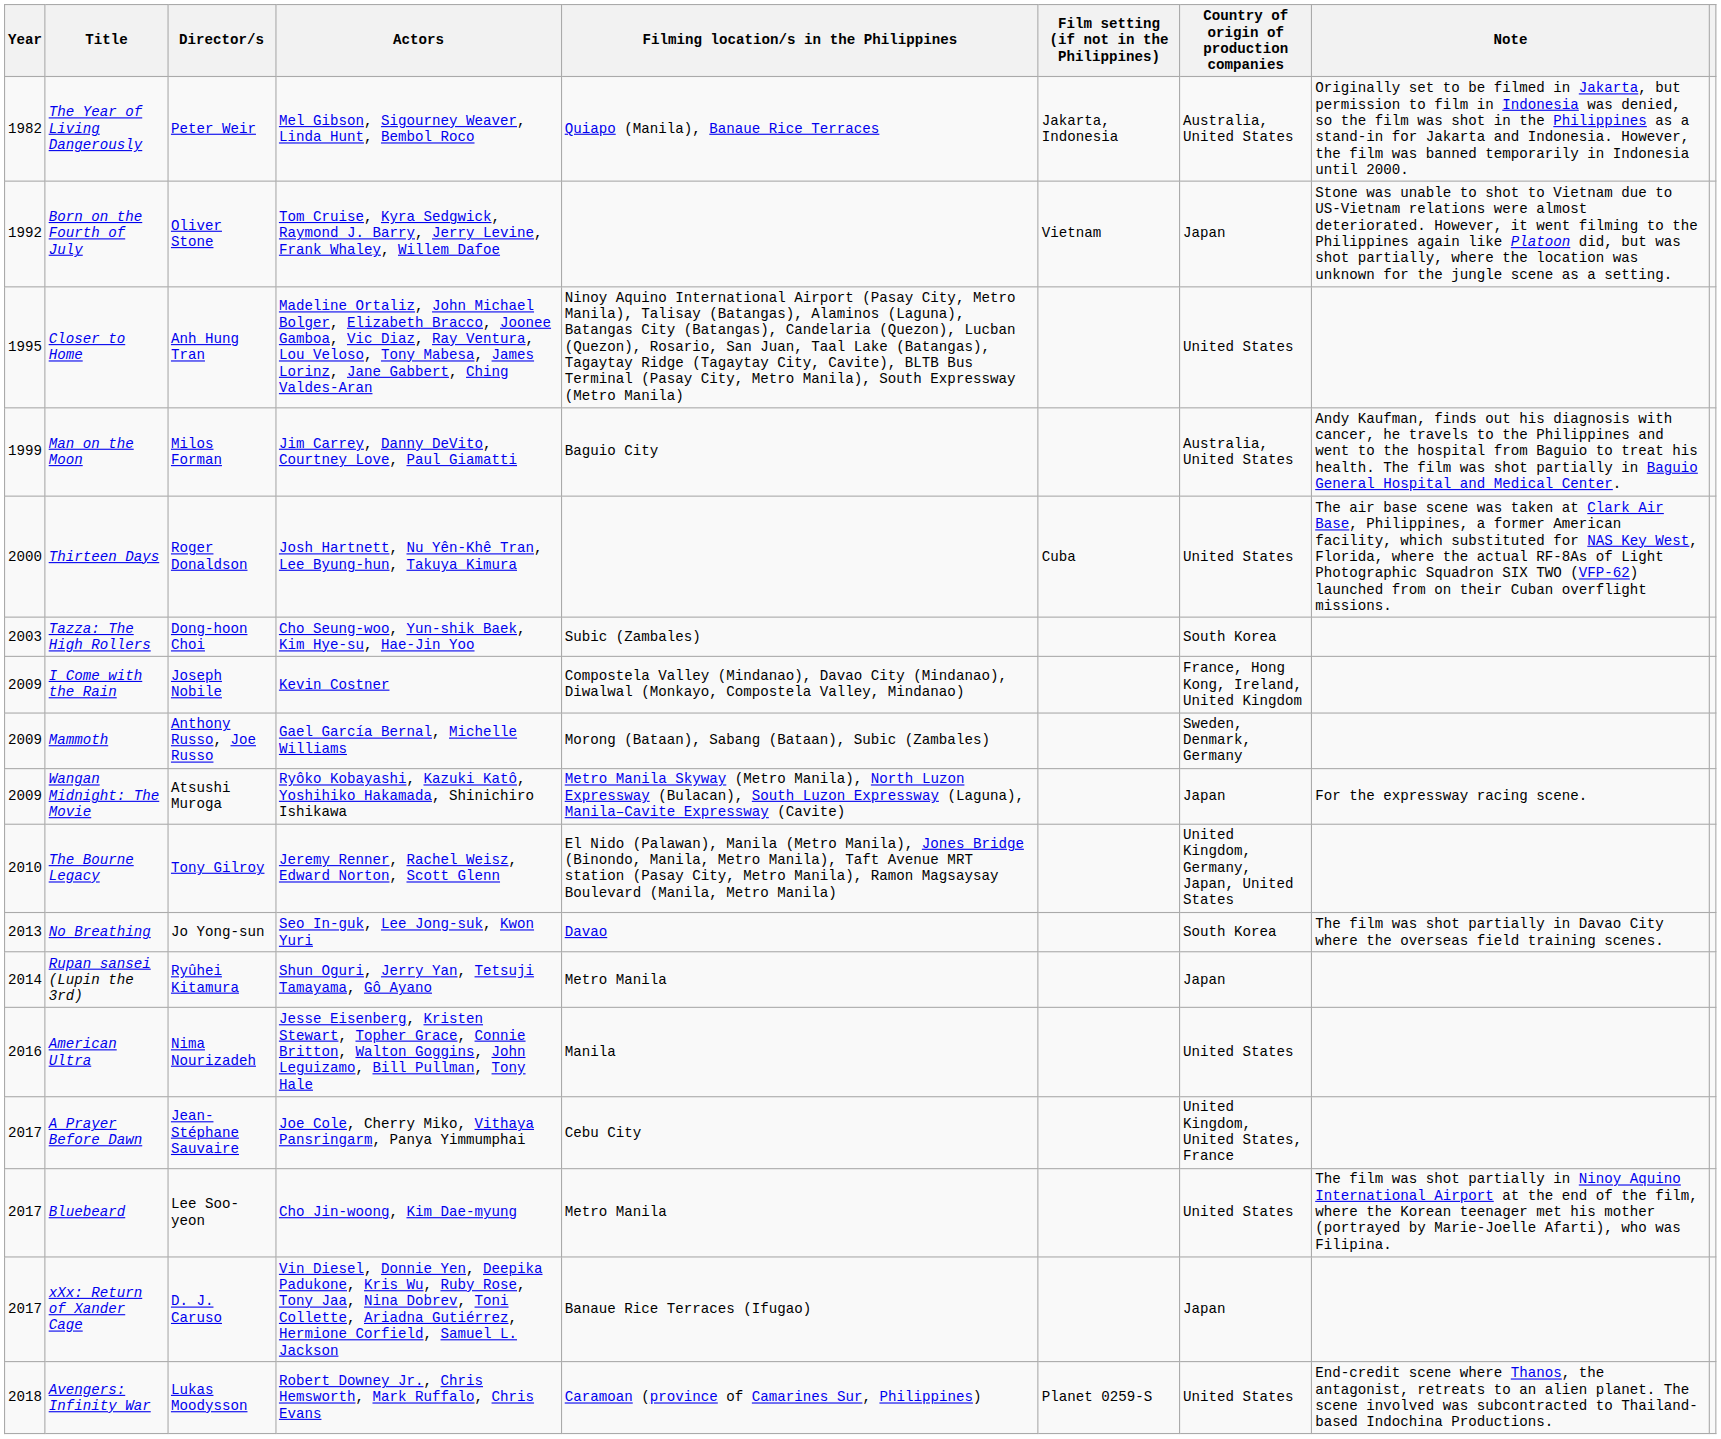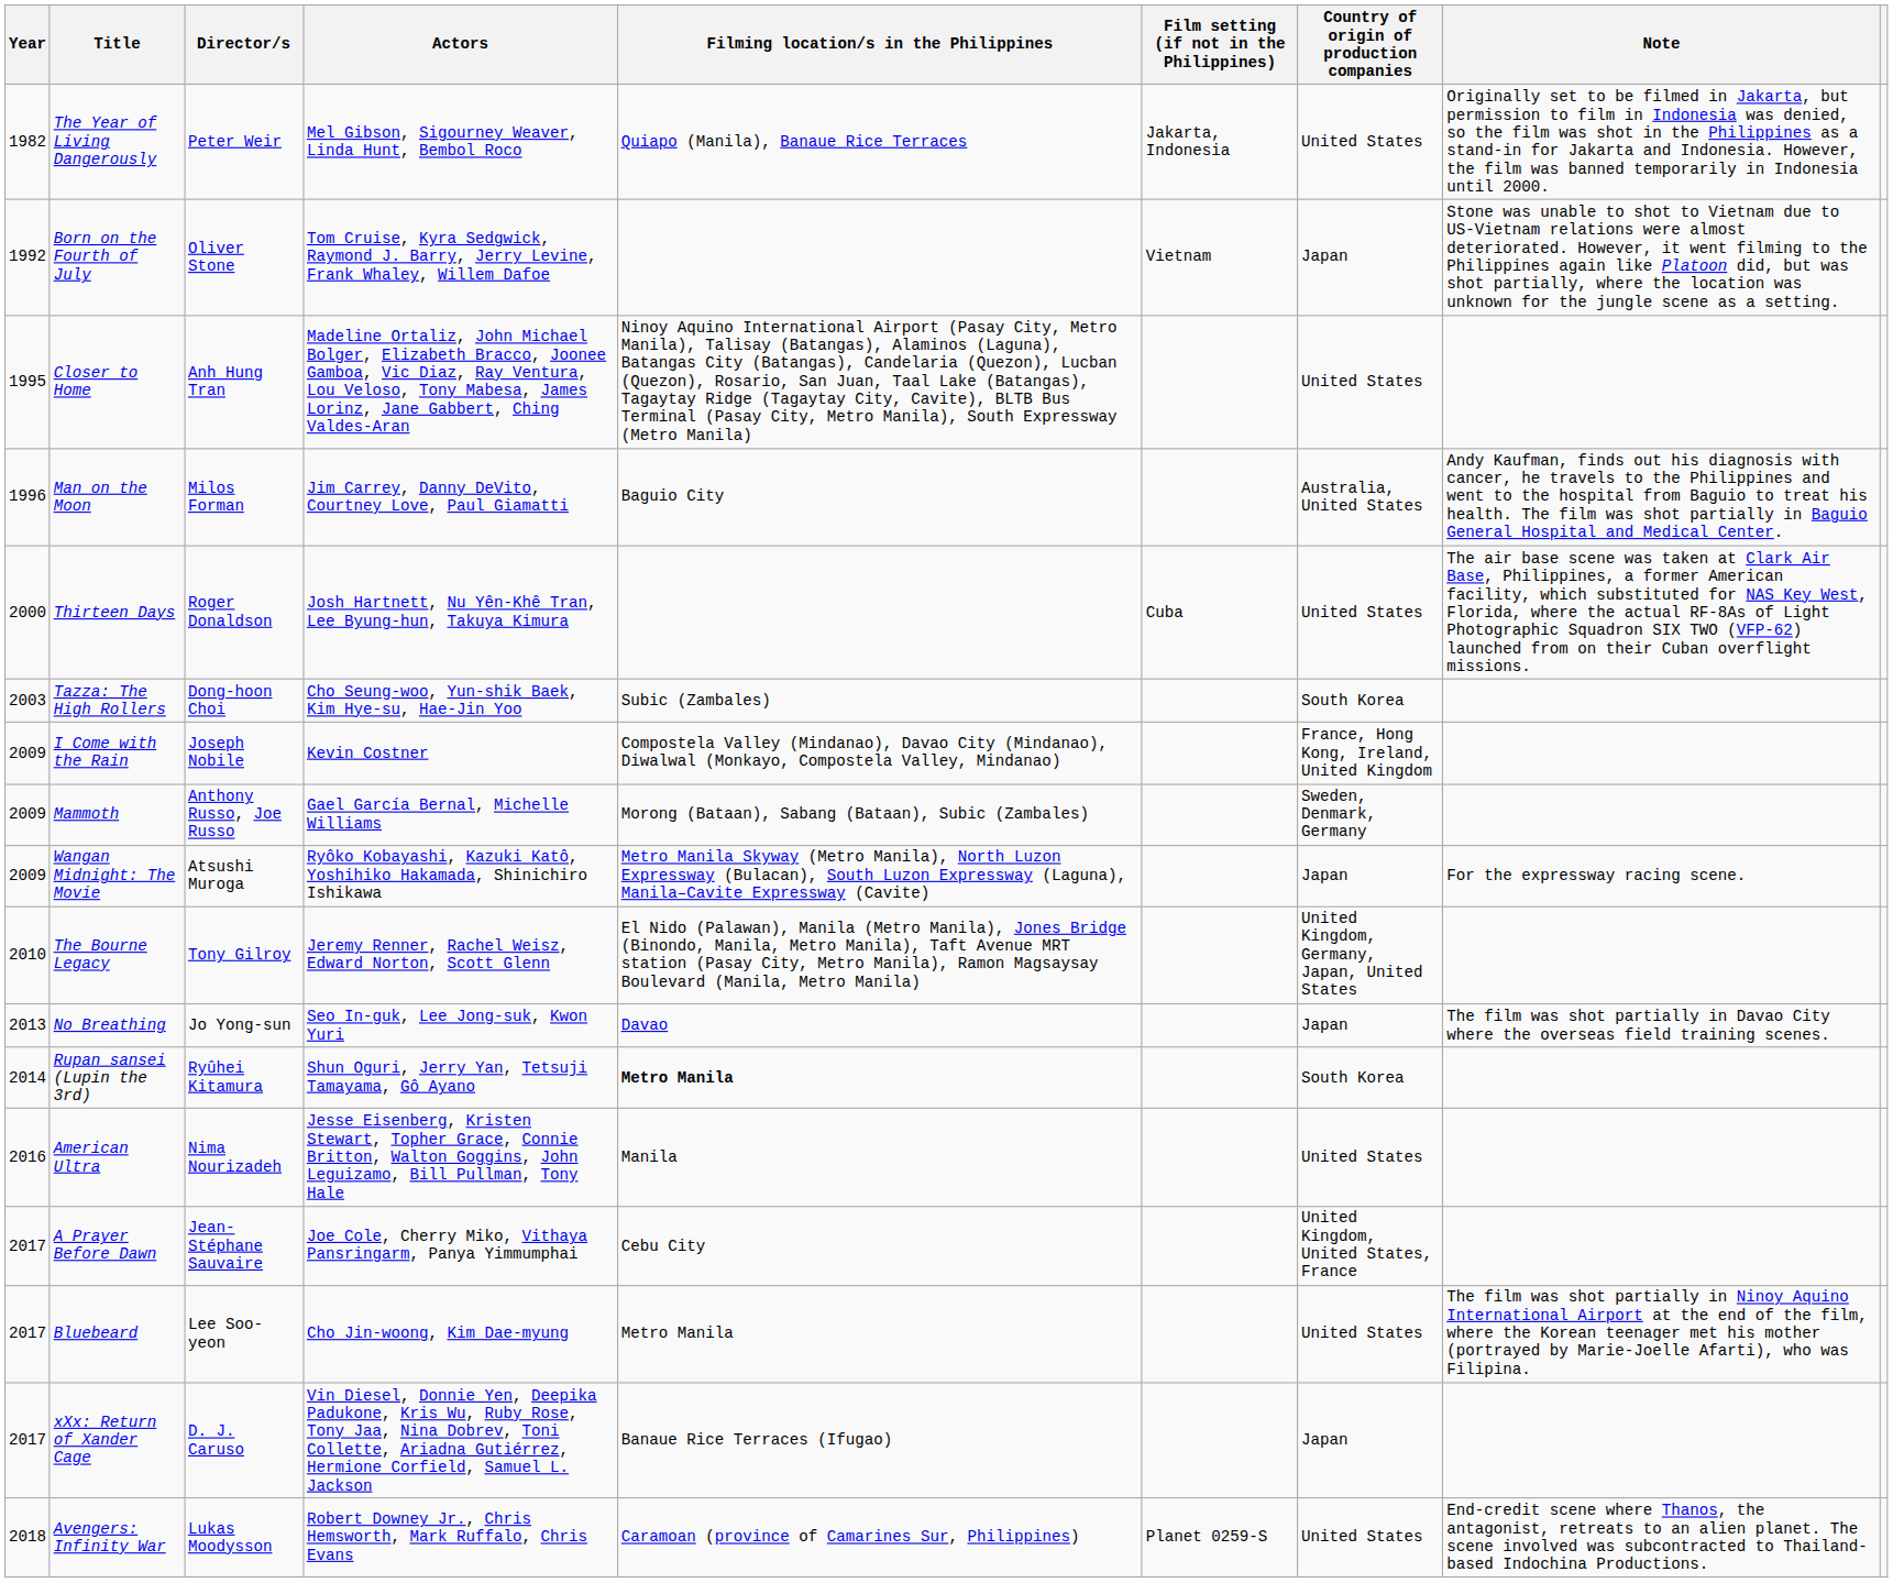The Year of Living Dangerously | Country of origin of production companies: Australia, United States -> United States
Man on the Moon | Year: 1999 -> 1996
No Breathing | Country of origin of production companies: South Korea -> Japan
Rupan sansei (Lupin the 3rd) | Filming location/s in the Philippines: normal -> bold
Rupan sansei (Lupin the 3rd) | Country of origin of production companies: Japan -> South Korea
